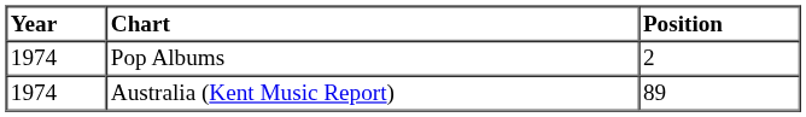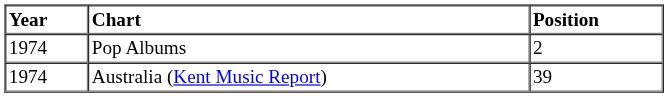Australia (Kent Music Report) | Position: 89 -> 39
